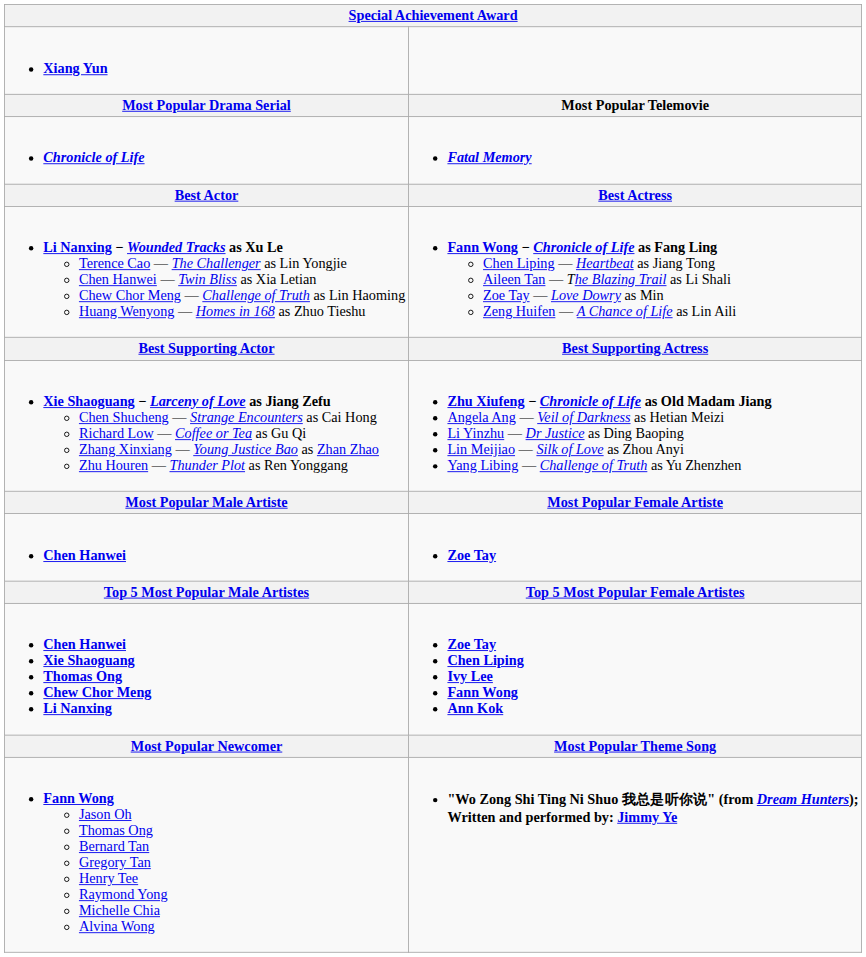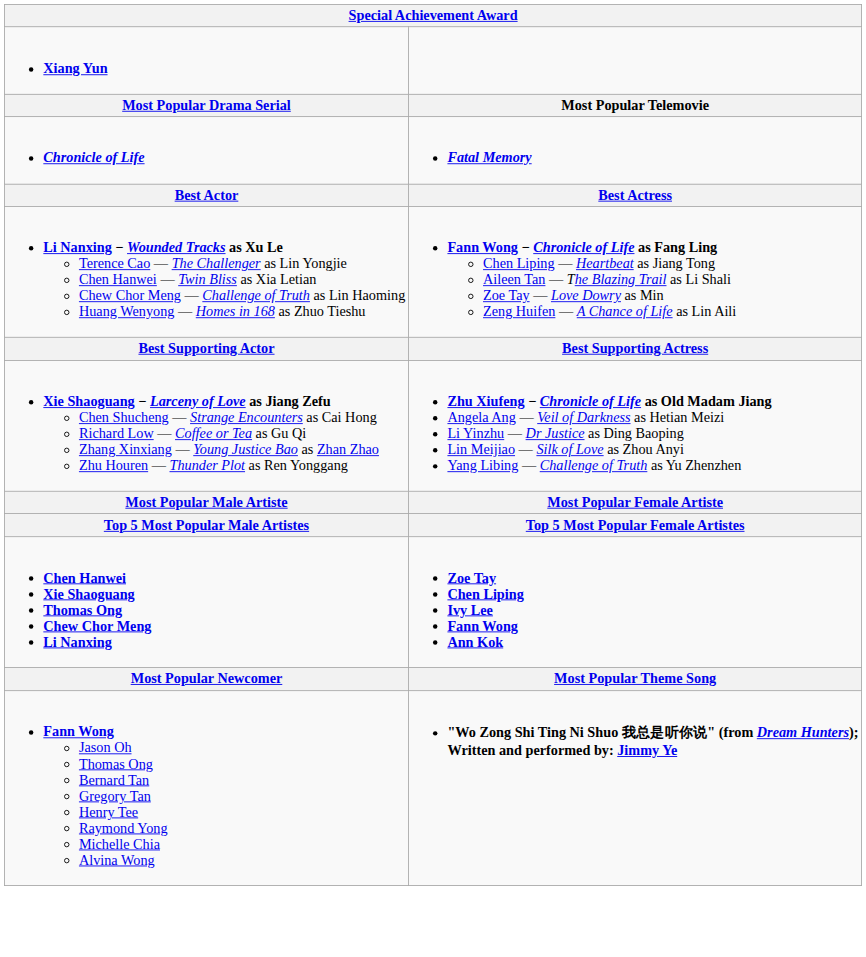- row: Chen Hanwei | Zoe Tay
